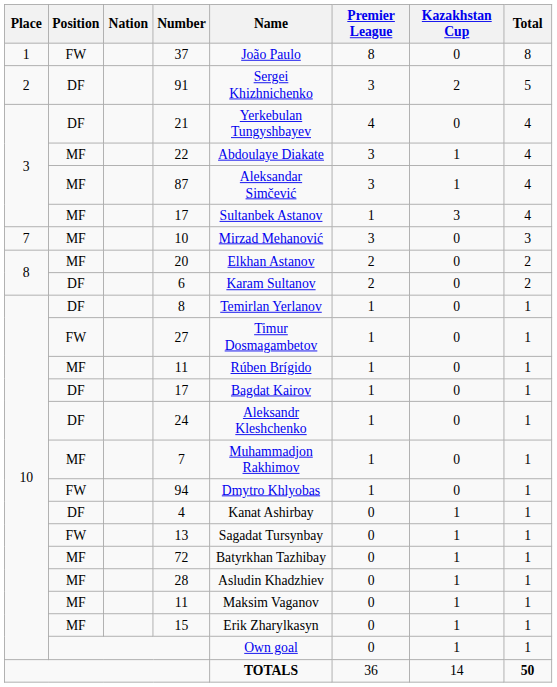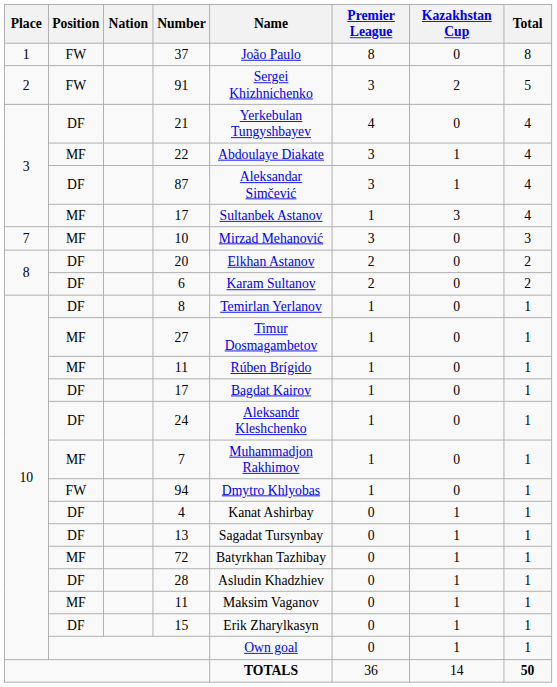91 | Position: DF -> FW
87 | Position: MF -> DF
20 | Position: MF -> DF
27 | Position: FW -> MF
13 | Position: FW -> DF
28 | Position: MF -> DF
15 | Position: MF -> DF
